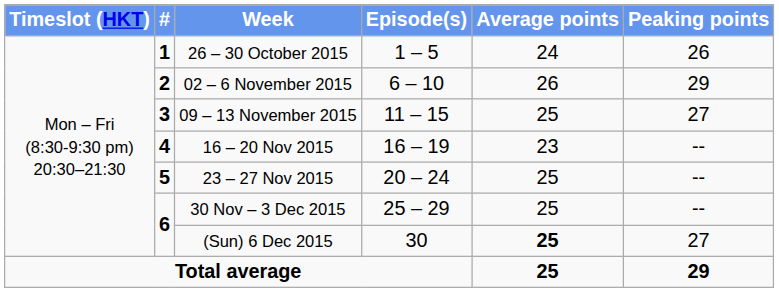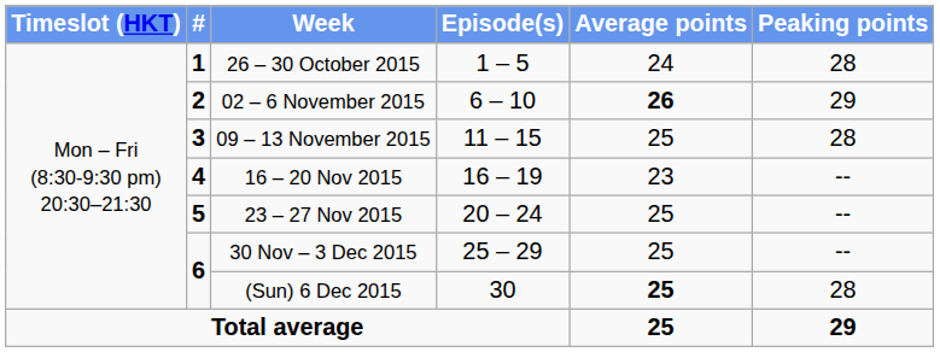26 – 30 October 2015 | Peaking points: 26 -> 28
02 – 6 November 2015 | Average points: normal -> bold
09 – 13 November 2015 | Peaking points: 27 -> 28
(Sun) 6 Dec 2015 | Peaking points: 27 -> 28
